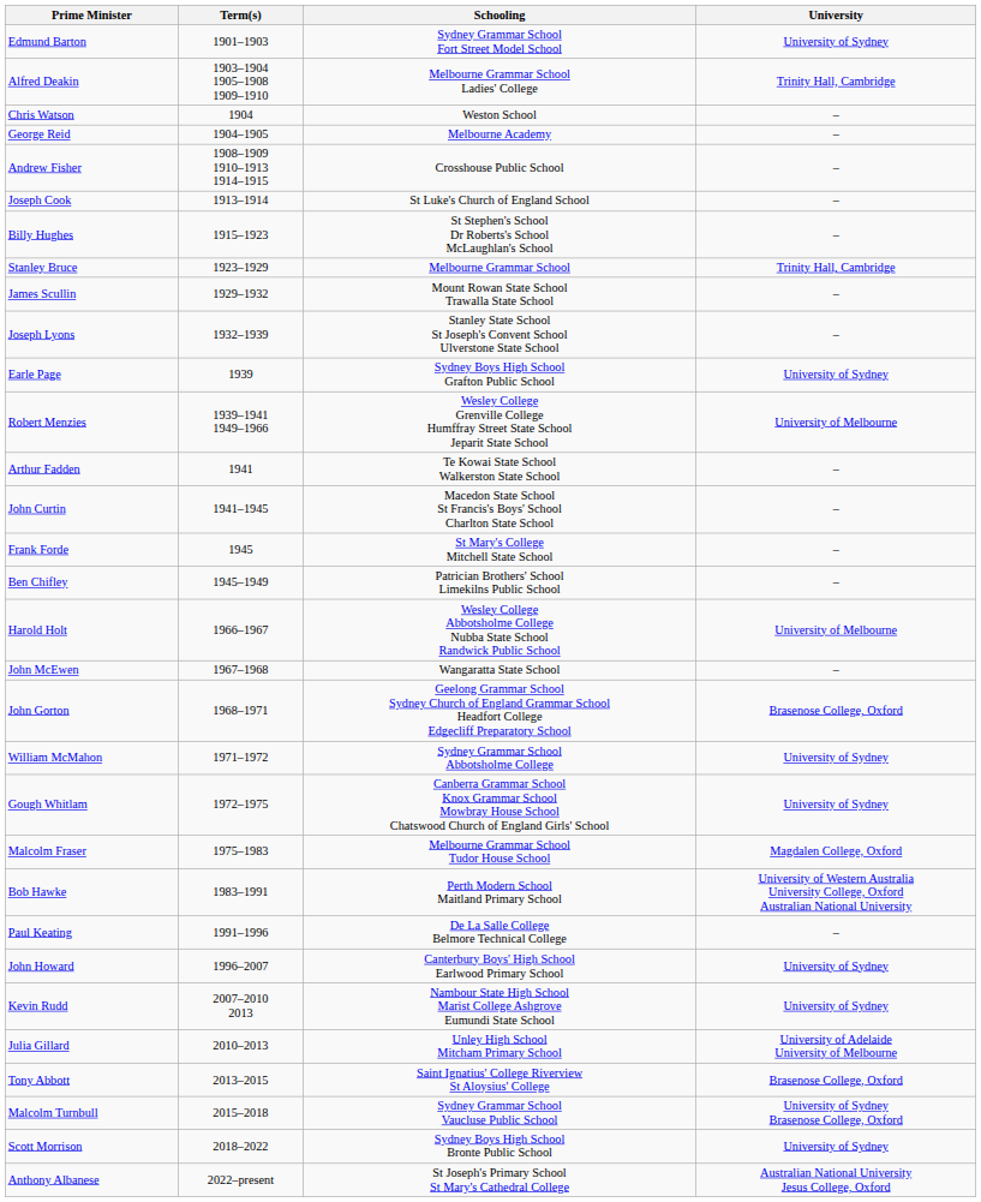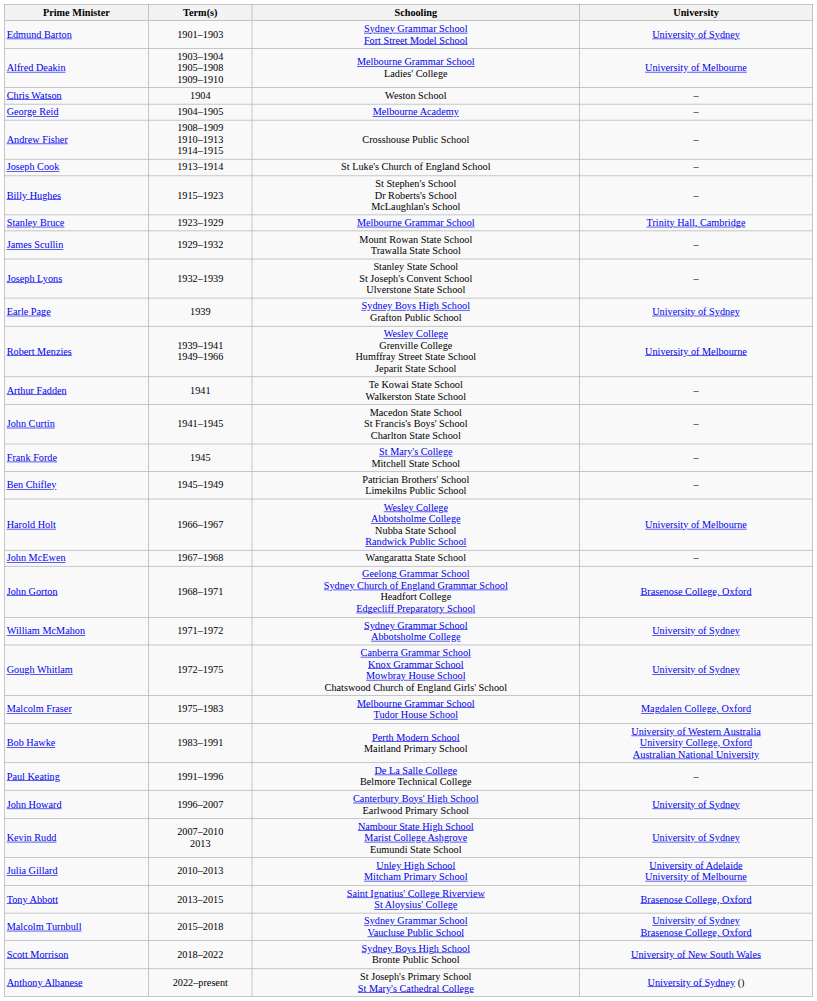Alfred Deakin | University: Trinity Hall, Cambridge -> University of Melbourne
Scott Morrison | University: University of Sydney -> University of New South Wales
Anthony Albanese | University: Australian National University Jesus College, Oxford -> University of Sydney ()
